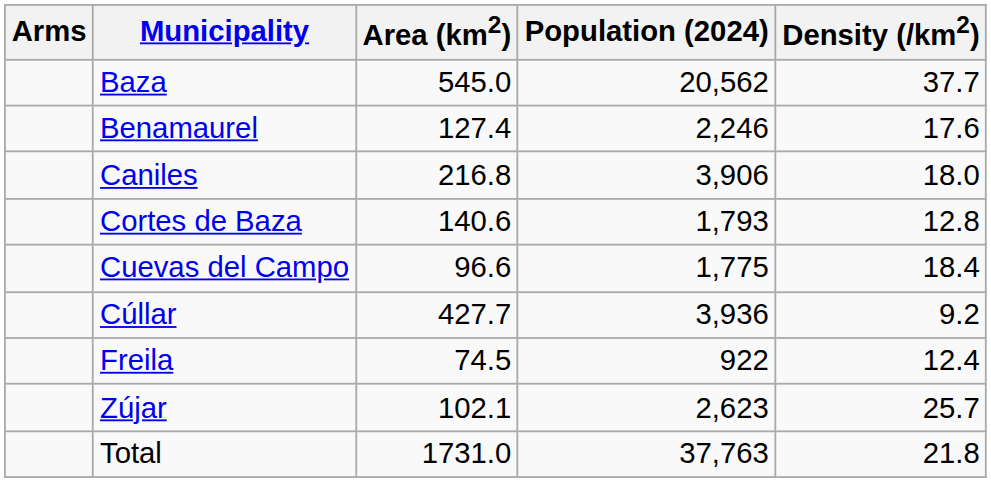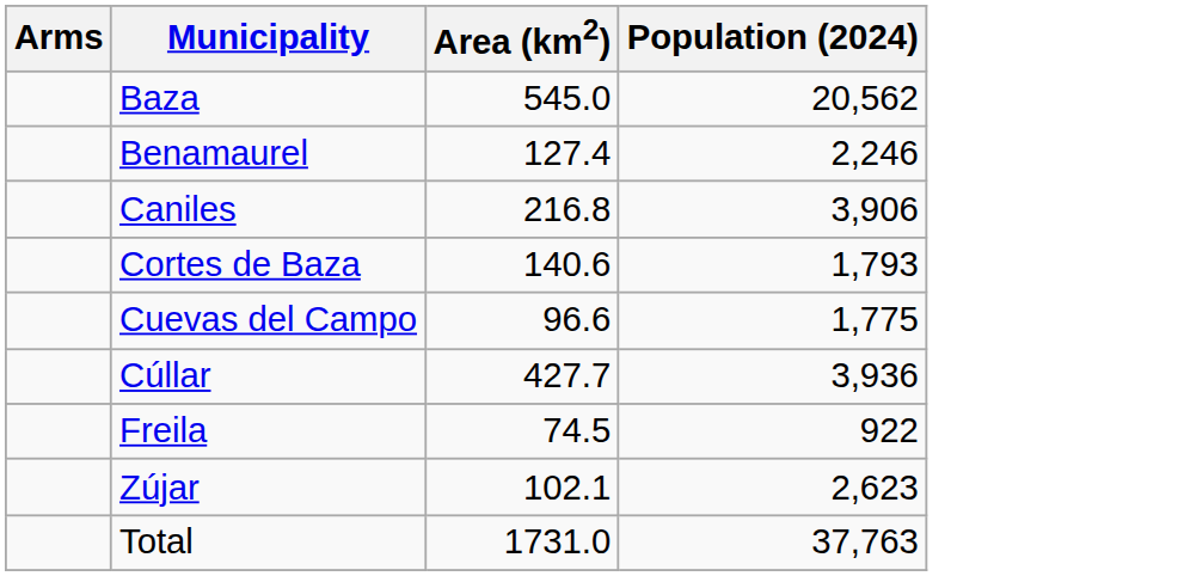- column: Density (/km2) | 37.7 | 17.6 | 18.0 | 12.8 | 18.4 | 9.2 | 12.4 | 25.7 | 21.8
